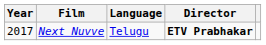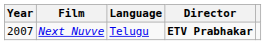Next Nuvve | Year: 2017 -> 2007
